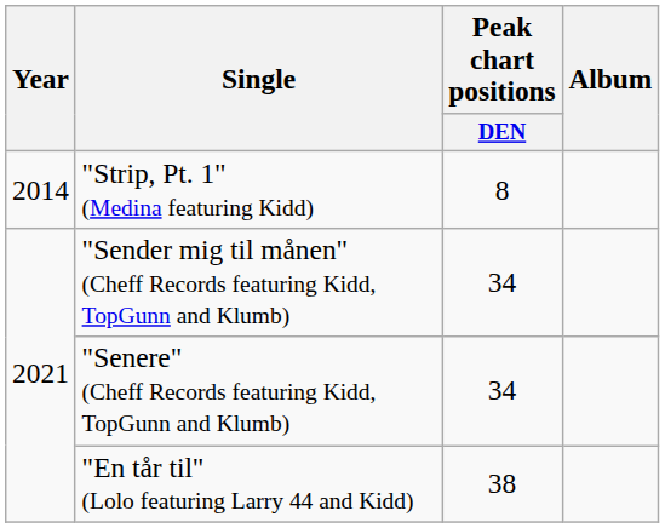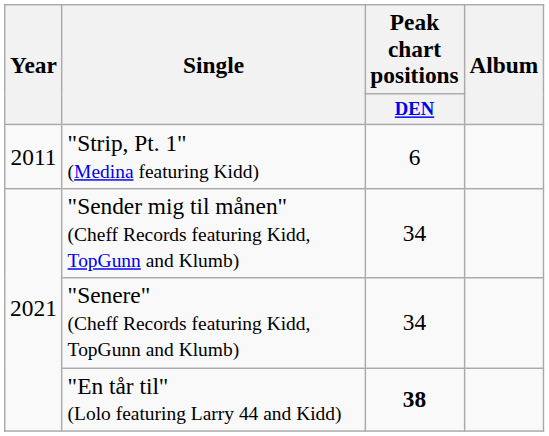"Strip, Pt. 1" (Medina featuring Kidd) | Year: 2014 -> 2011
"Strip, Pt. 1" (Medina featuring Kidd) | Peak chart positions / DEN: 8 -> 6
"En tår til" (Lolo featuring Larry 44 and Kidd) | Peak chart positions / DEN: normal -> bold
